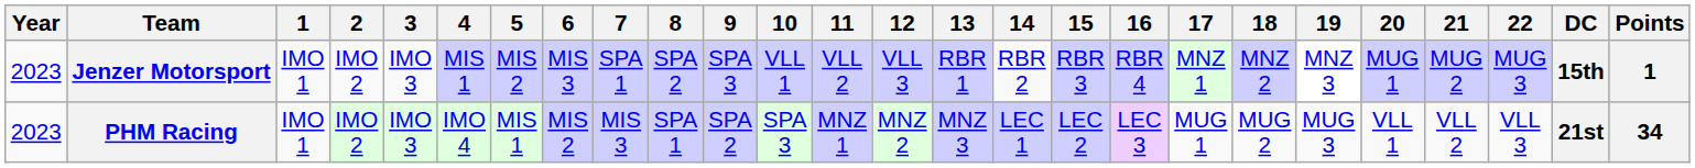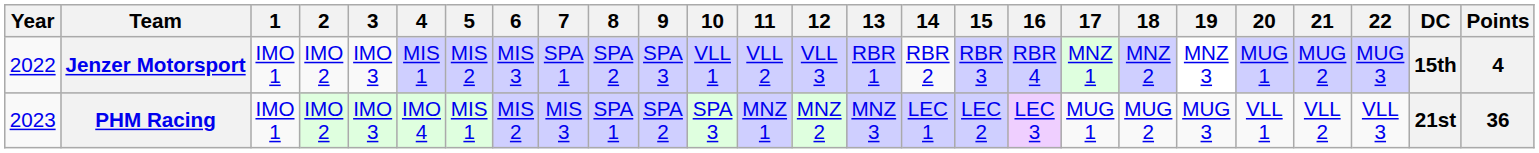Jenzer Motorsport | Year: 2023 -> 2022
Jenzer Motorsport | Points: 1 -> 4
PHM Racing | Points: 34 -> 36
